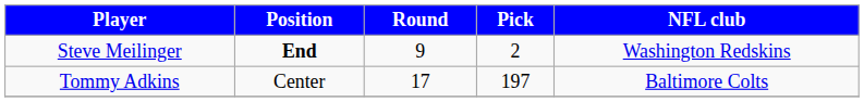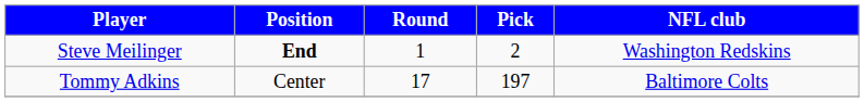Steve Meilinger | Round: 9 -> 1
